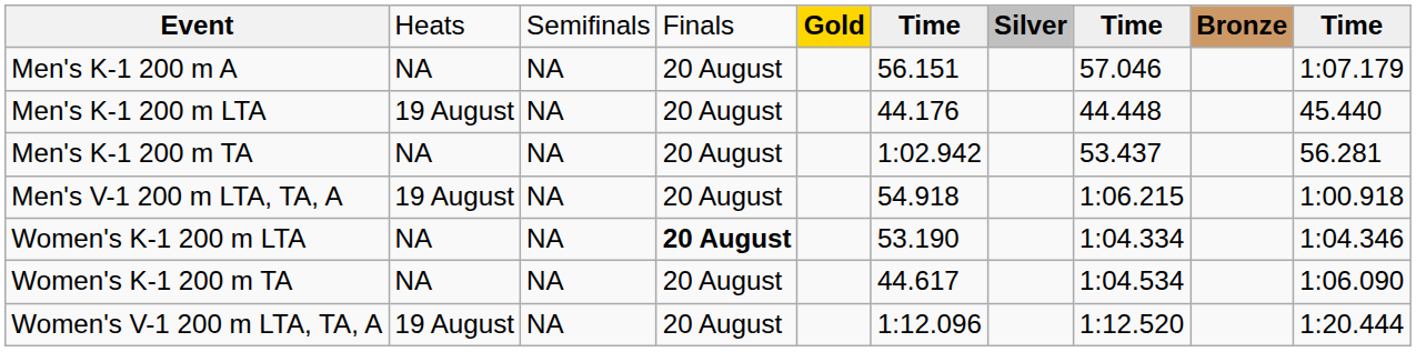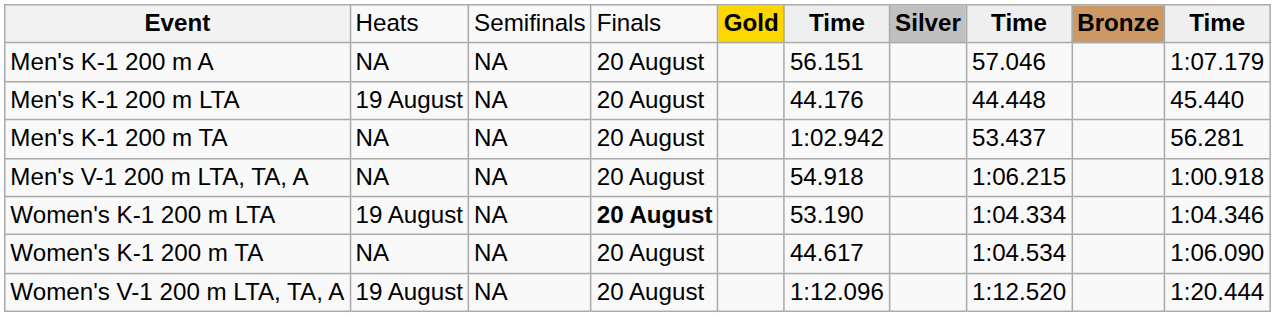Men's V-1 200 m LTA, TA, A | column 2: 19 August -> NA
Women's K-1 200 m LTA | column 2: NA -> 19 August
